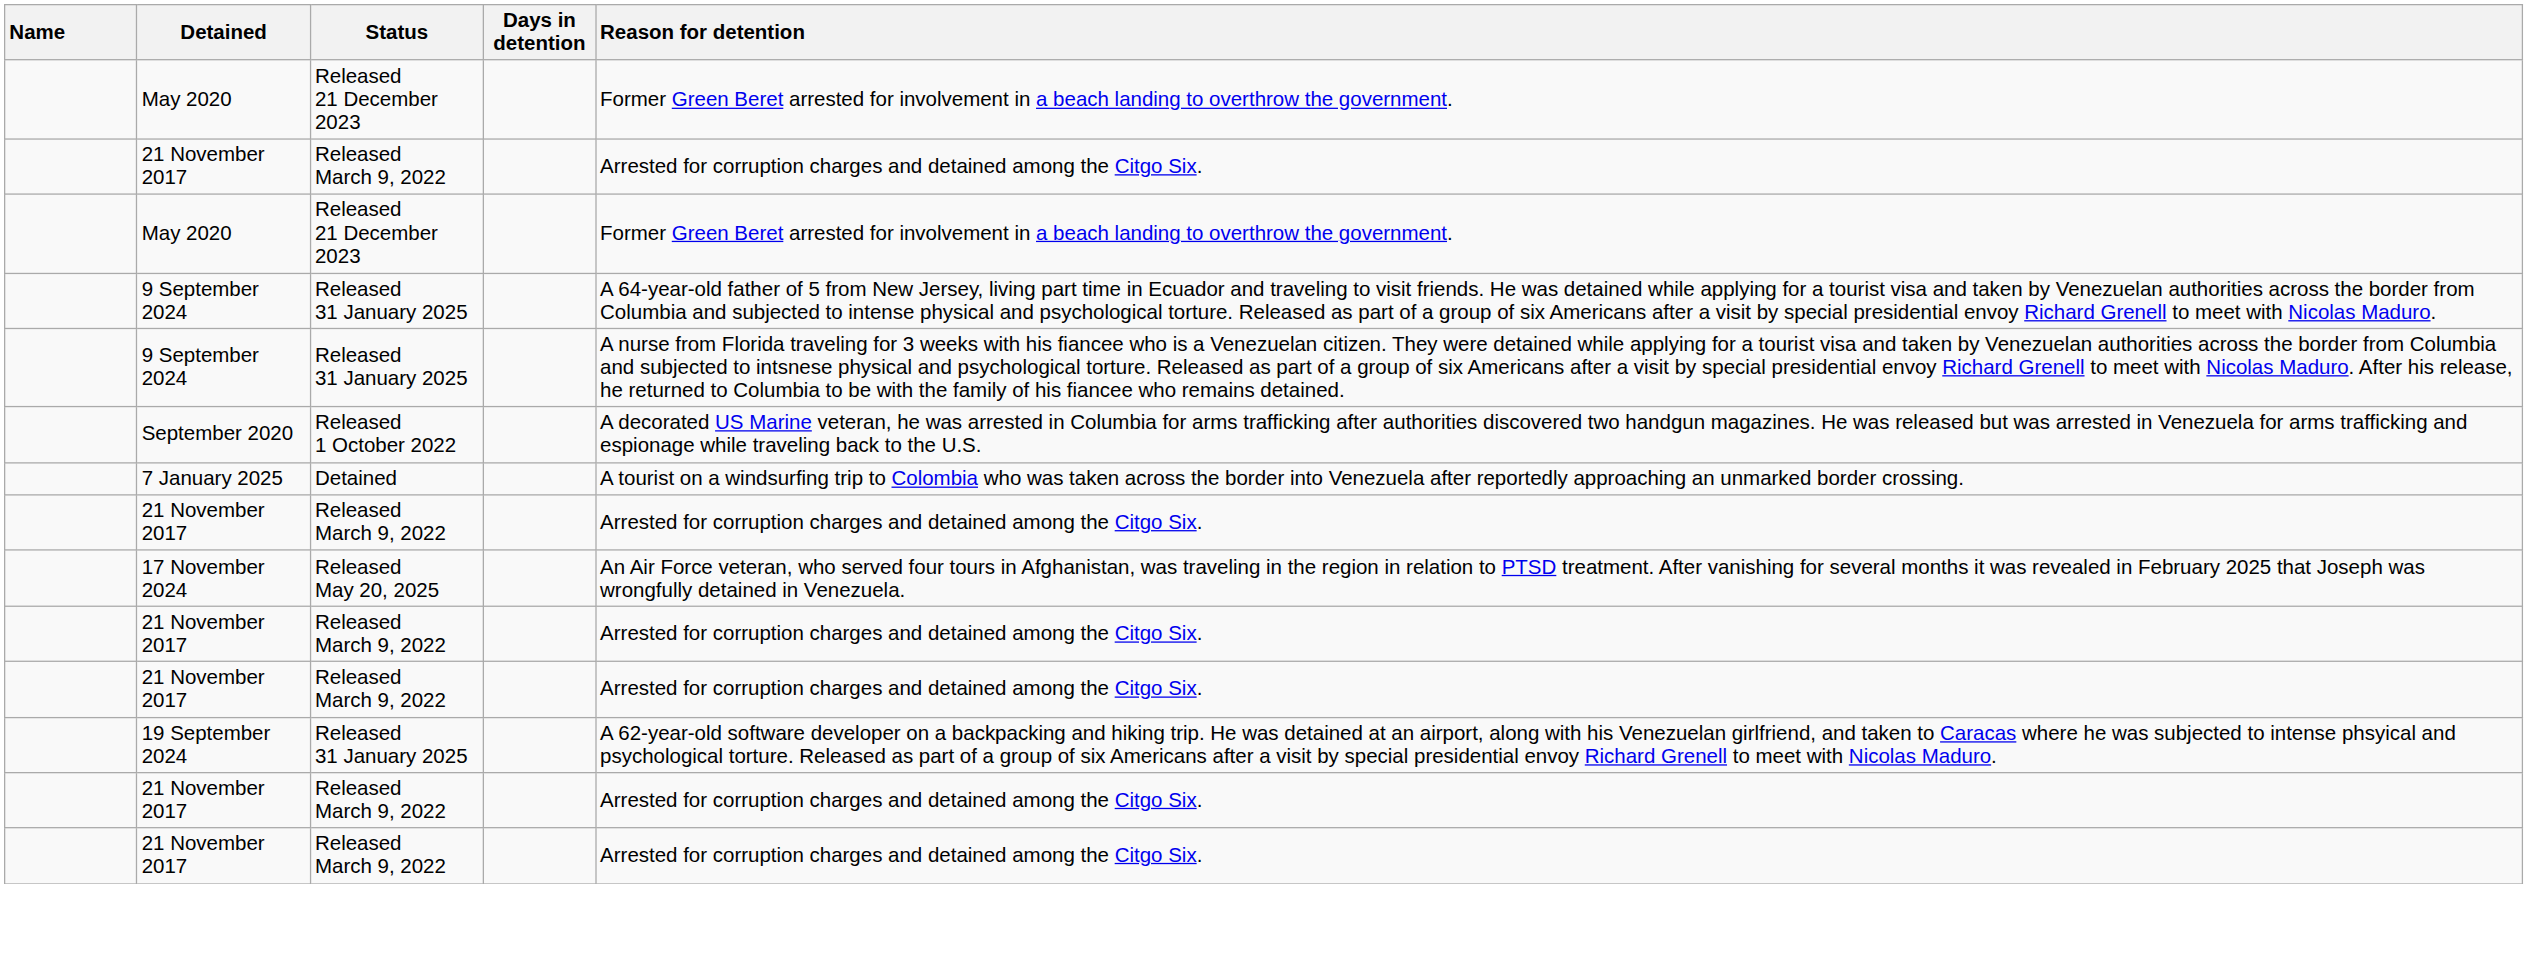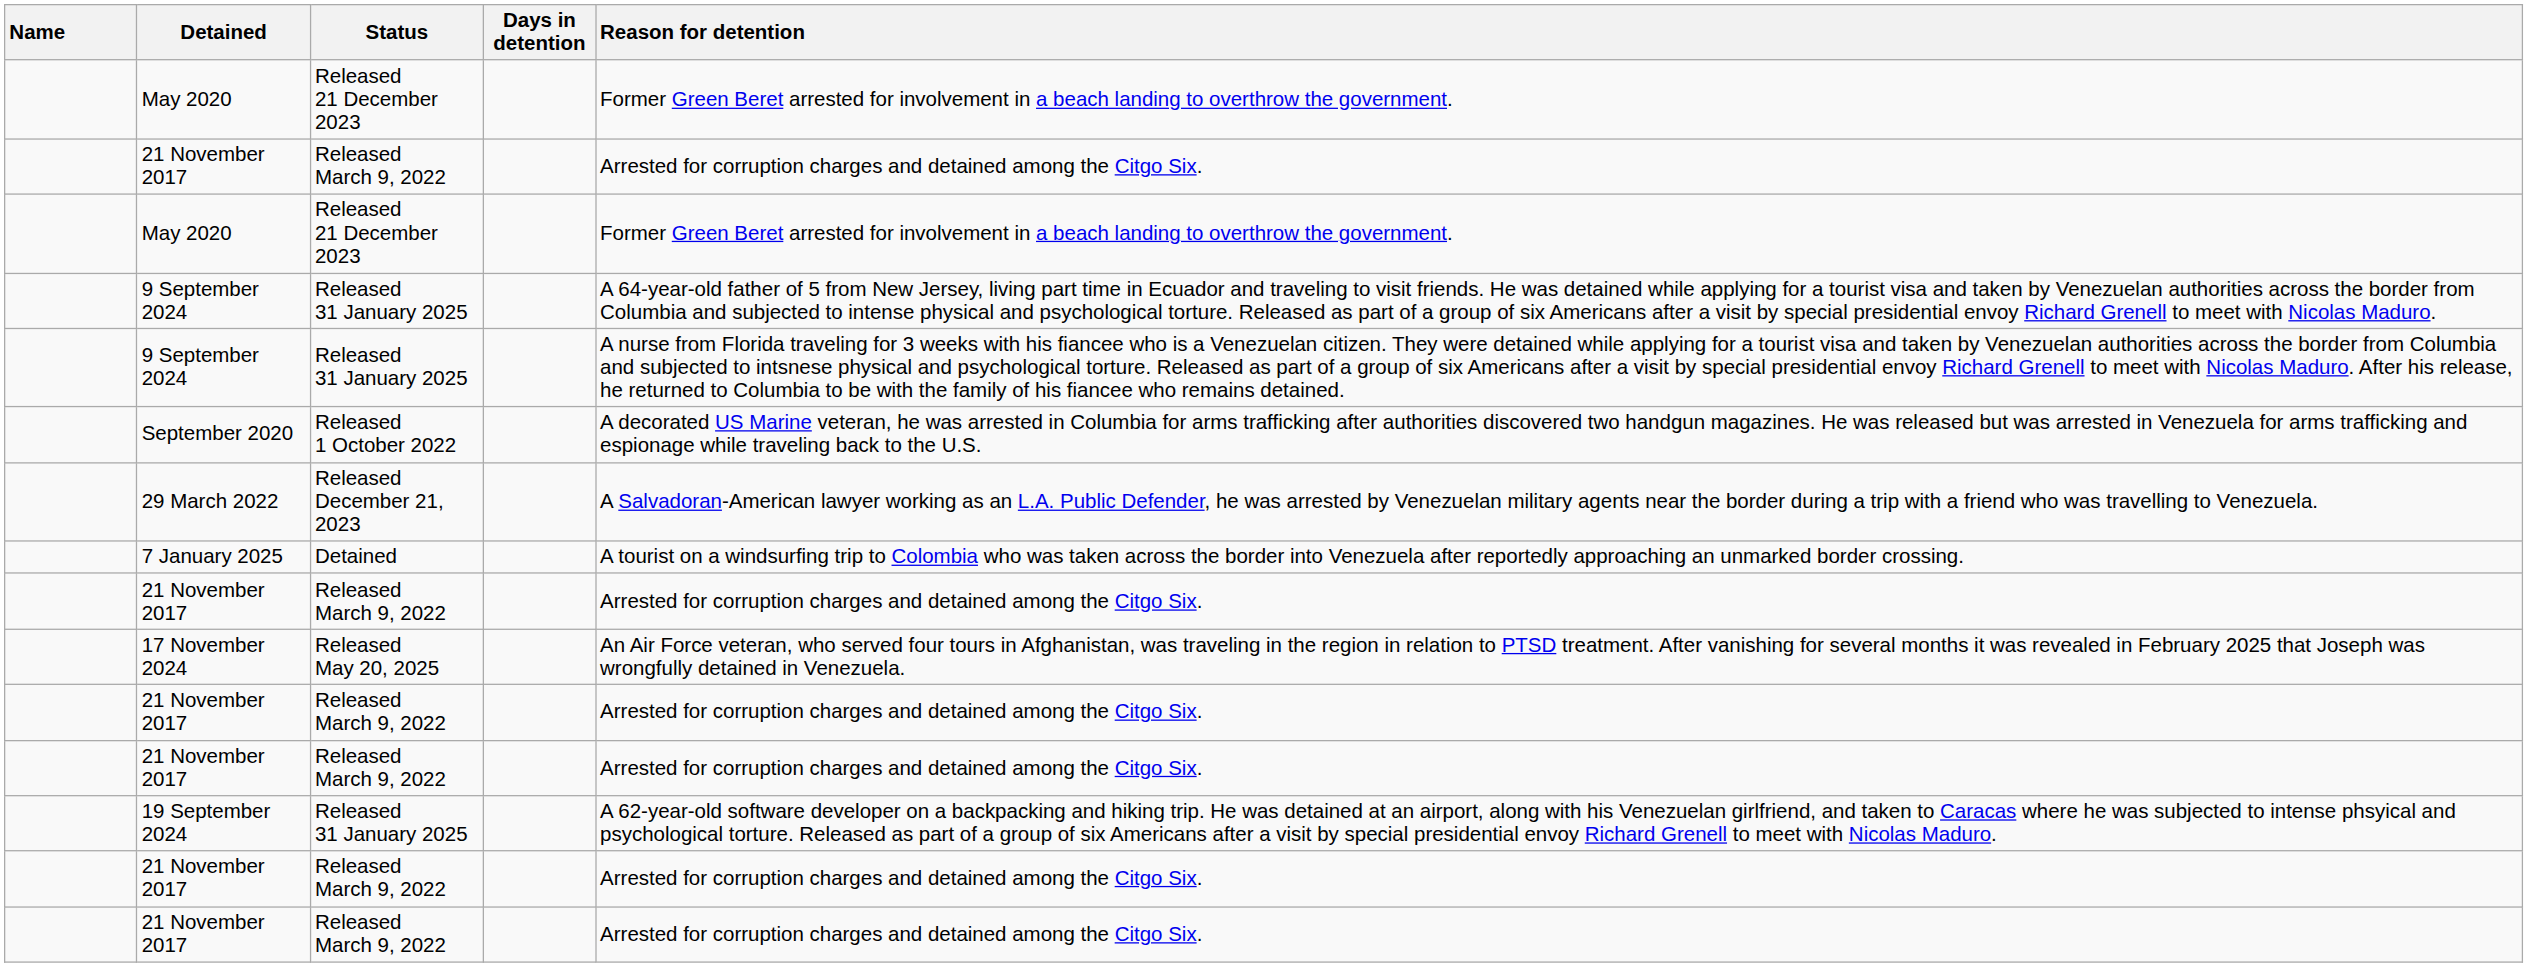+ row: 29 March 2022 | Released December 21, 2023 | A Salvadoran-American lawyer working as an L.A. Public Defender, he was arrested by Venezuelan military agents near the border during a trip with a friend who was travelling to Venezuela.
